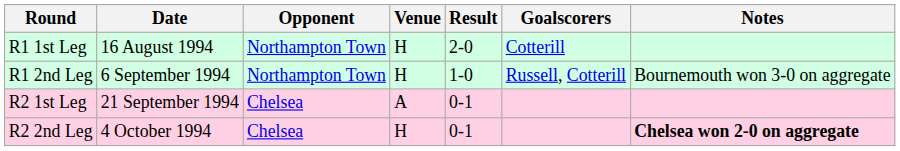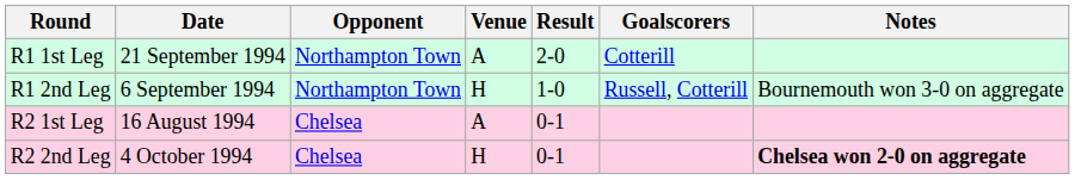R1 1st Leg | Date: 16 August 1994 -> 21 September 1994
R1 1st Leg | Venue: H -> A
R2 1st Leg | Date: 21 September 1994 -> 16 August 1994
